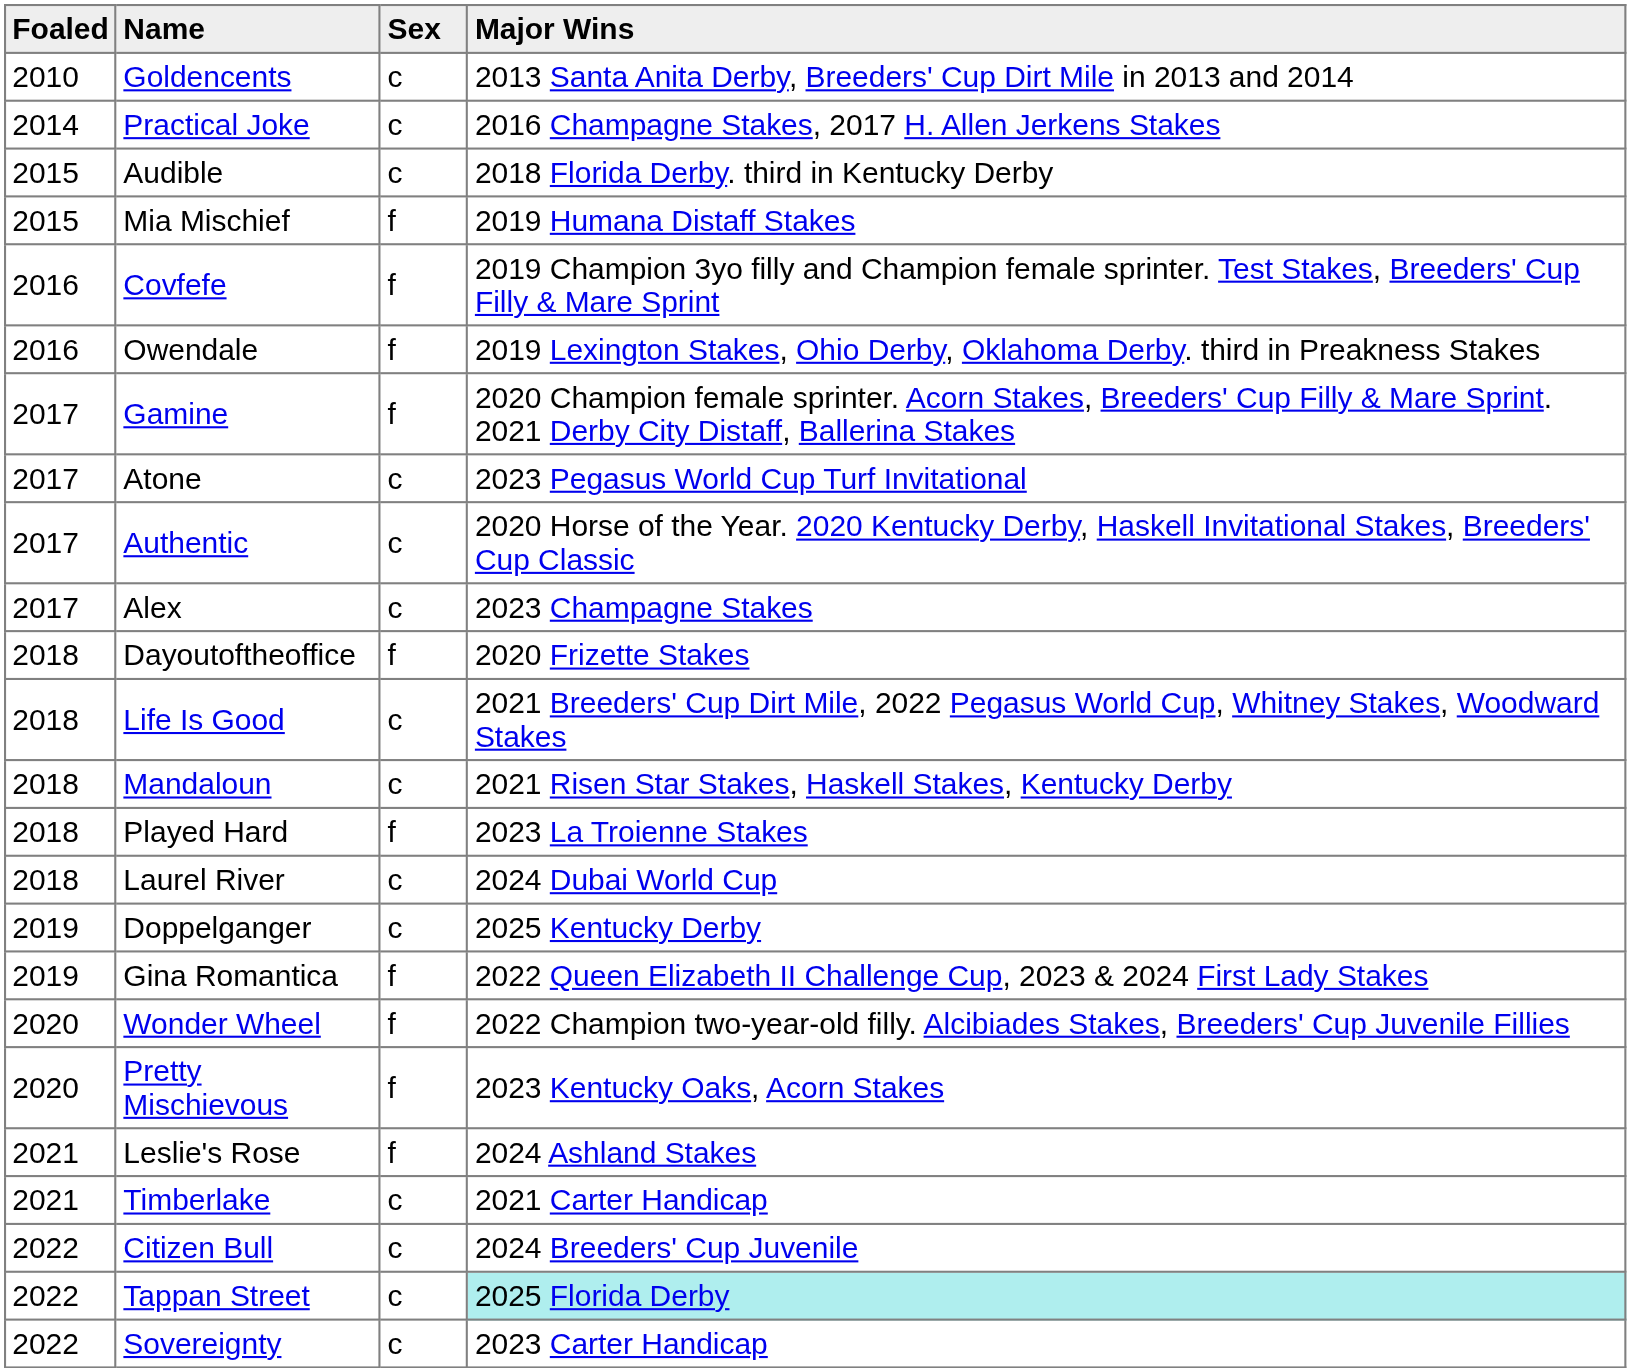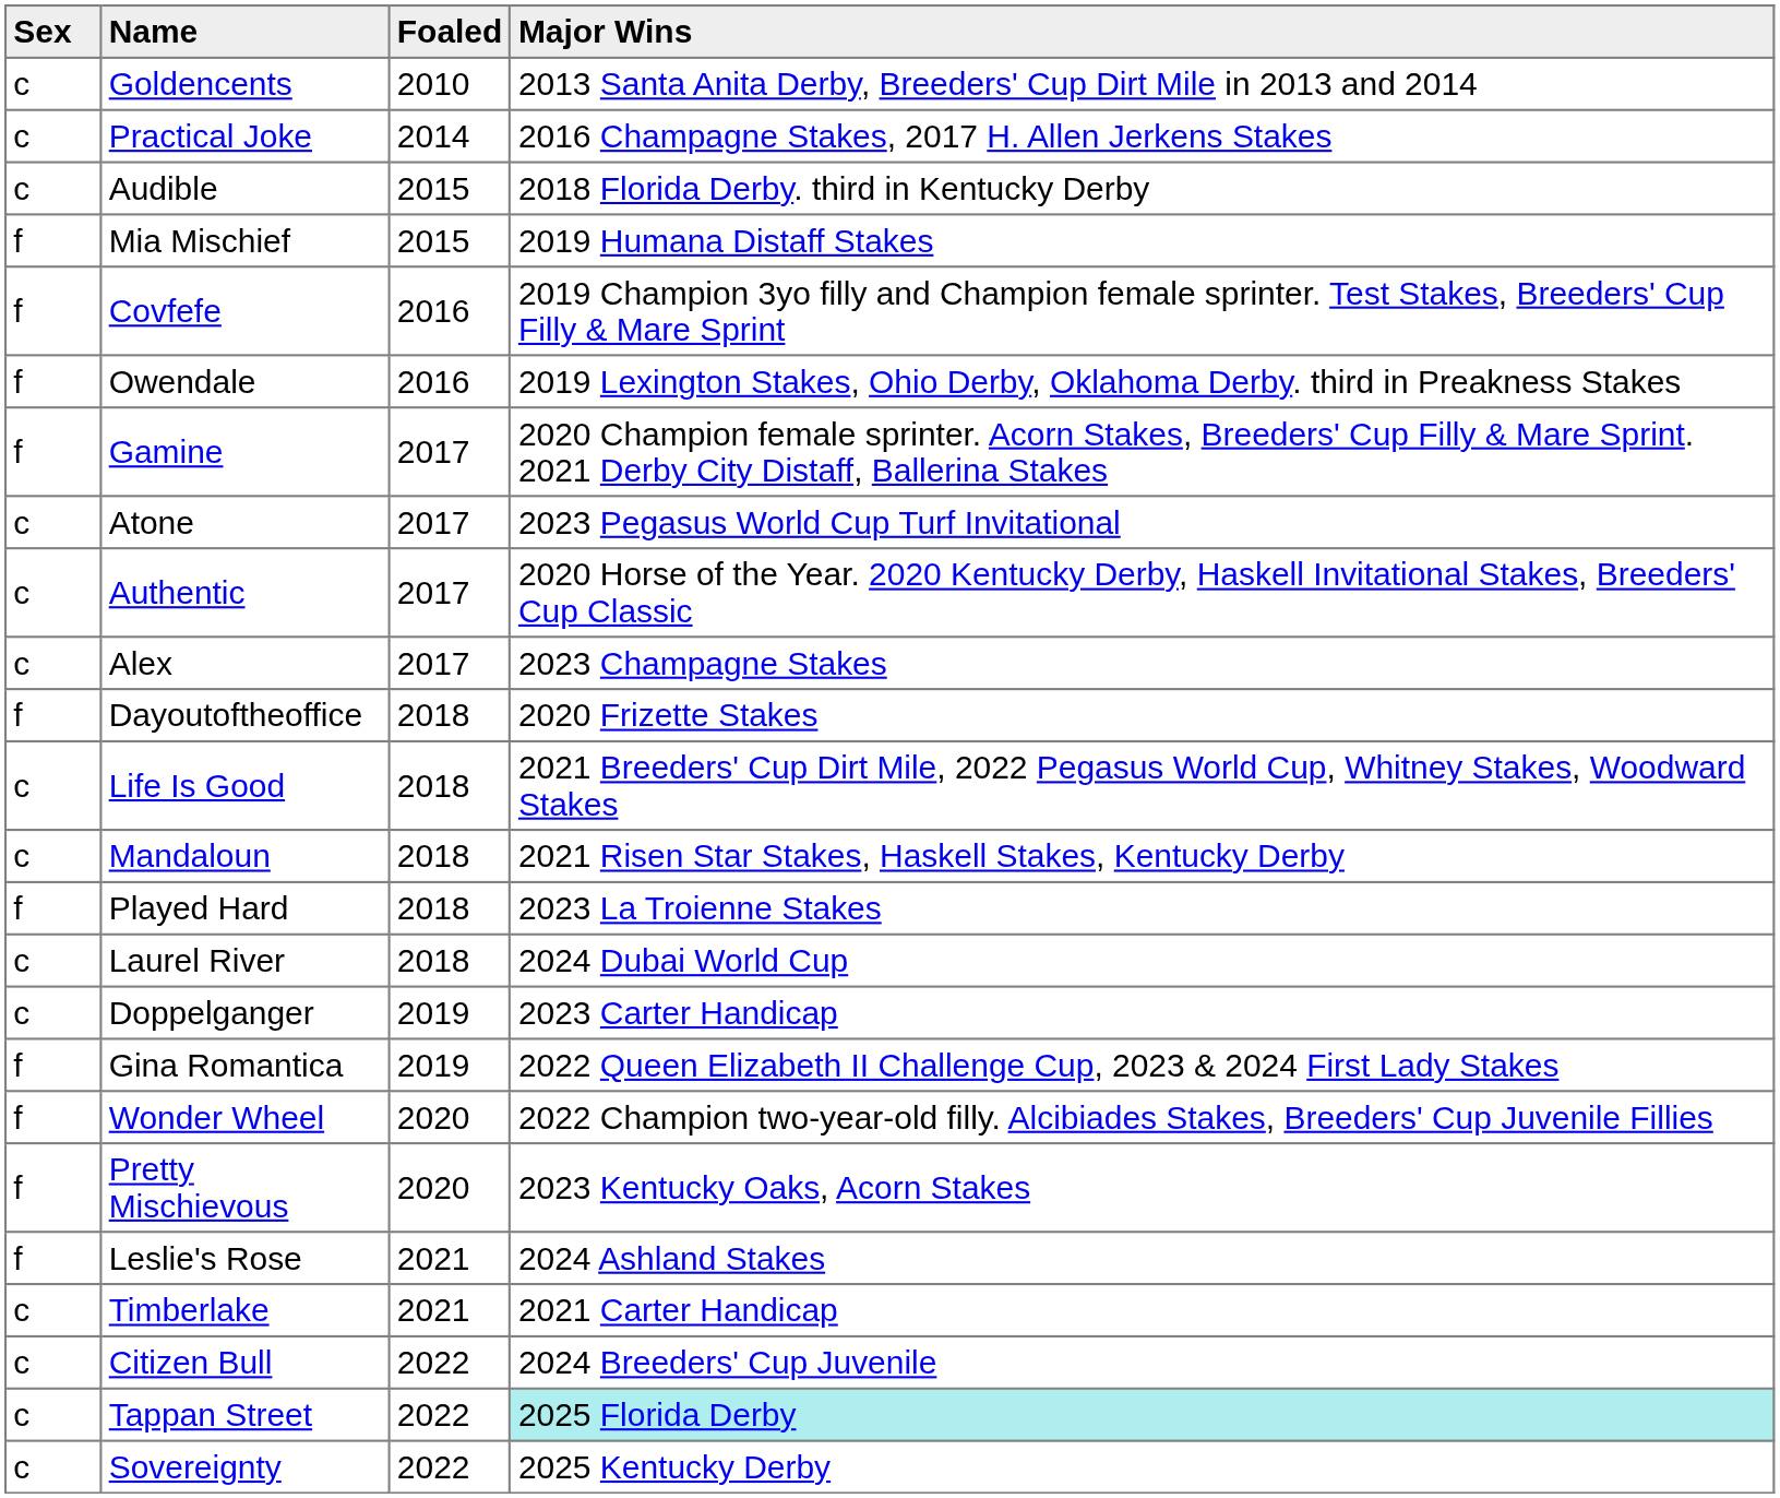columns swapped: Foaled <-> Sex
Doppelganger | Major Wins: 2025 Kentucky Derby -> 2023 Carter Handicap
Sovereignty | Major Wins: 2023 Carter Handicap -> 2025 Kentucky Derby
